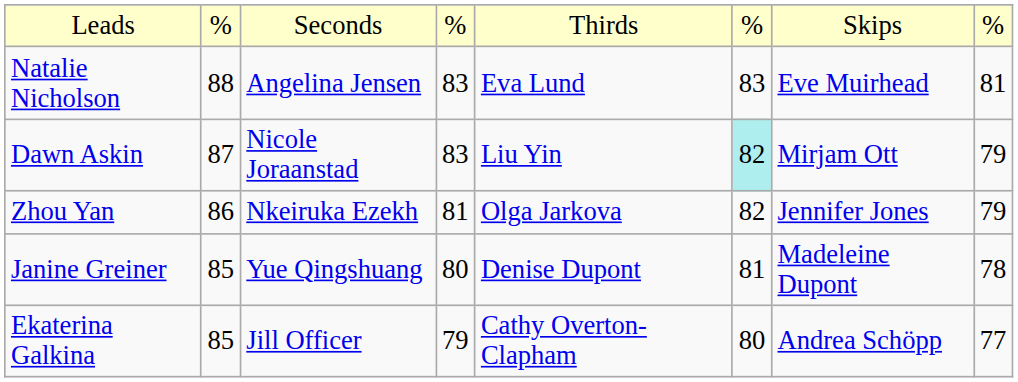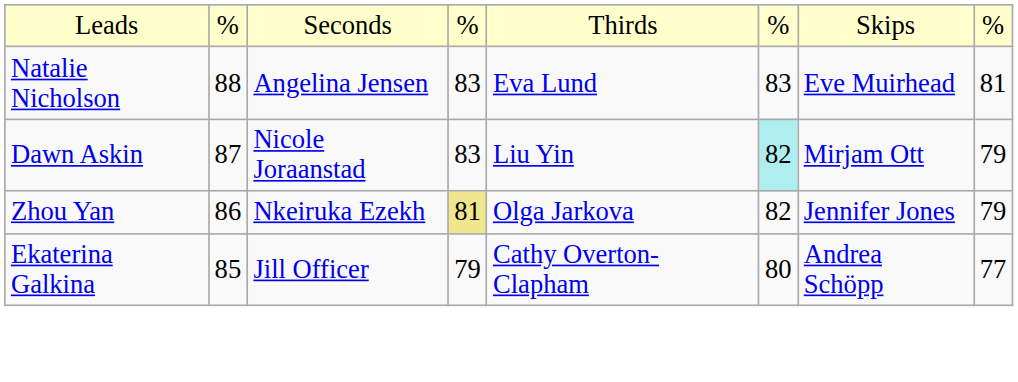Zhou Yan | column 4: no background -> khaki background
- row: Janine Greiner | 85 | Yue Qingshuang | 80 | Denise Dupont | 81 | Madeleine Dupont | 78
